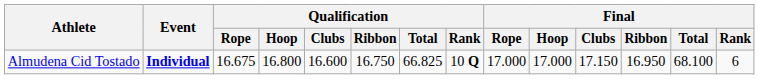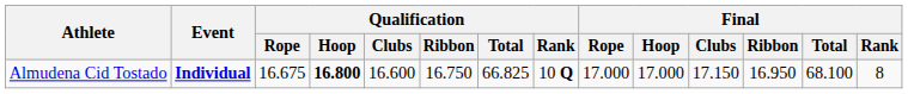Almudena Cid Tostado | Qualification / Hoop: normal -> bold
Almudena Cid Tostado | Final / Rank: 6 -> 8
